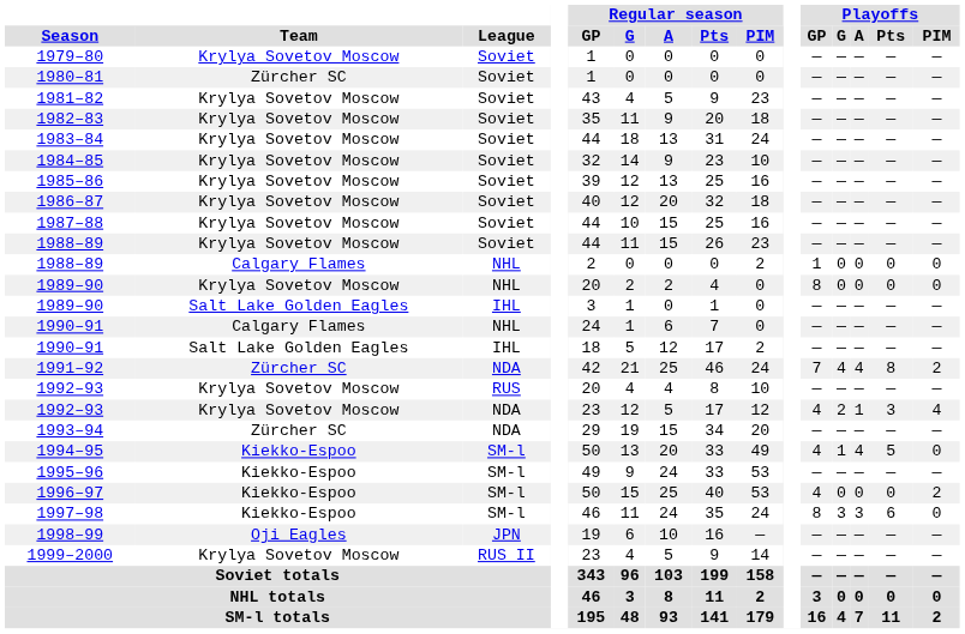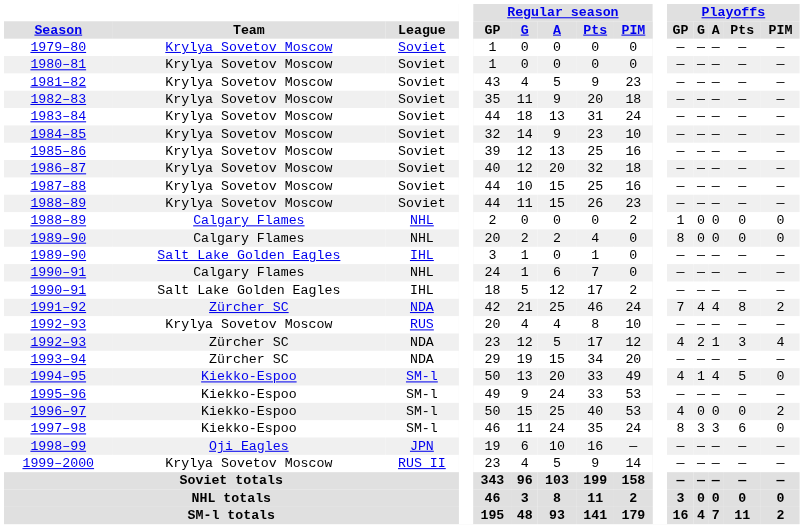1980–81 | Team: Zürcher SC -> Krylya Sovetov Moscow
1989–90 / NHL | Team: Krylya Sovetov Moscow -> Calgary Flames
1992–93 / NDA | Team: Krylya Sovetov Moscow -> Zürcher SC
